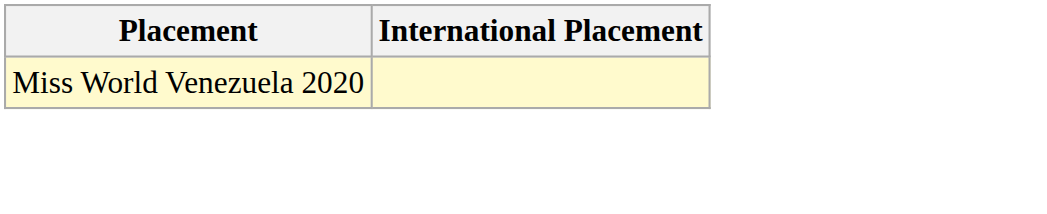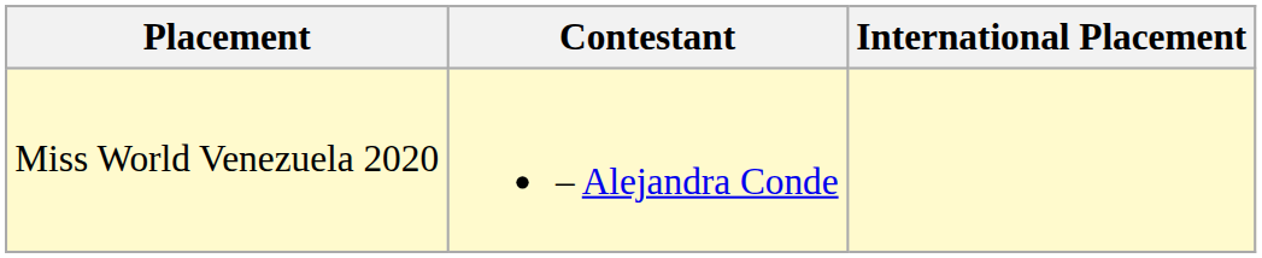+ column: Contestant | – Alejandra Conde
